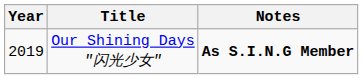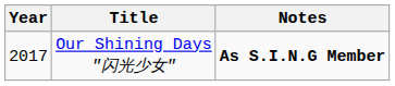Our Shining Days "闪光少女" | Year: 2019 -> 2017
